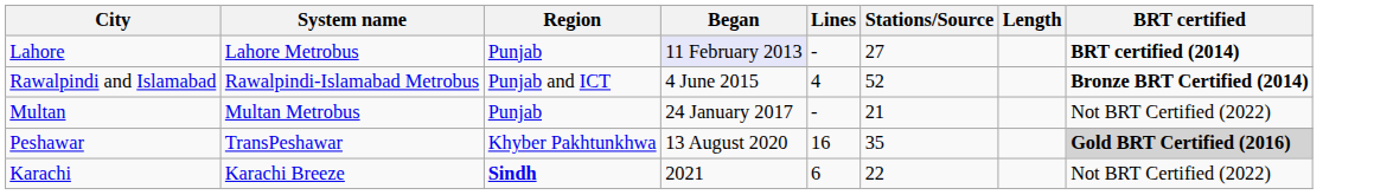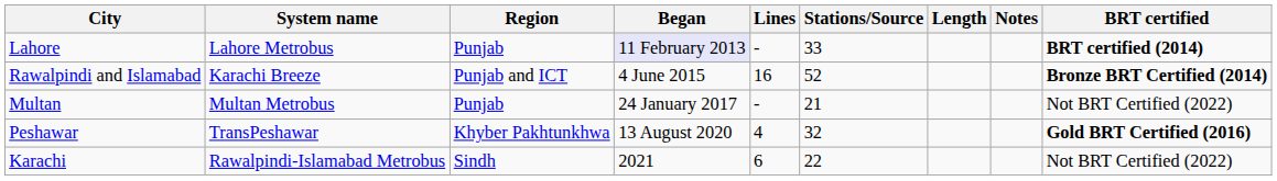+ column: Notes
Lahore | Stations/Source: 27 -> 33
Rawalpindi and Islamabad | System name: Rawalpindi-Islamabad Metrobus -> Karachi Breeze
Rawalpindi and Islamabad | Lines: 4 -> 16
Peshawar | Lines: 16 -> 4
Peshawar | Stations/Source: 35 -> 32
Peshawar | BRT certified: lightgrey background -> no background
Karachi | System name: Karachi Breeze -> Rawalpindi-Islamabad Metrobus
Karachi | Region: bold -> normal
